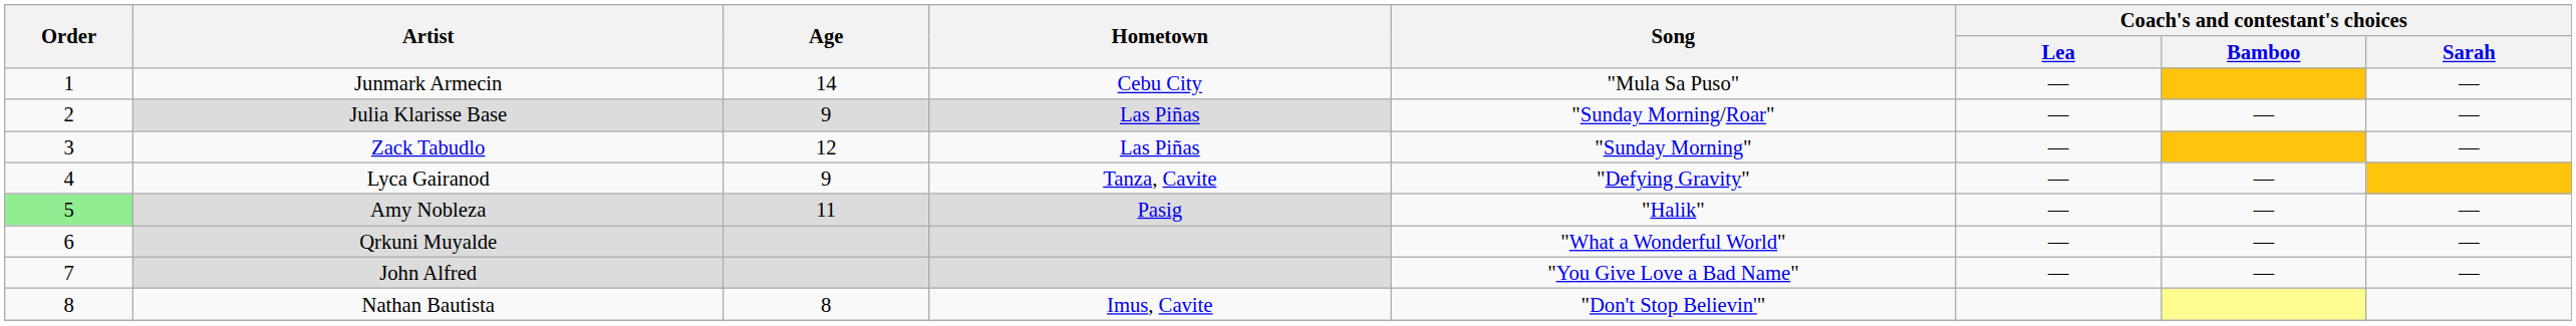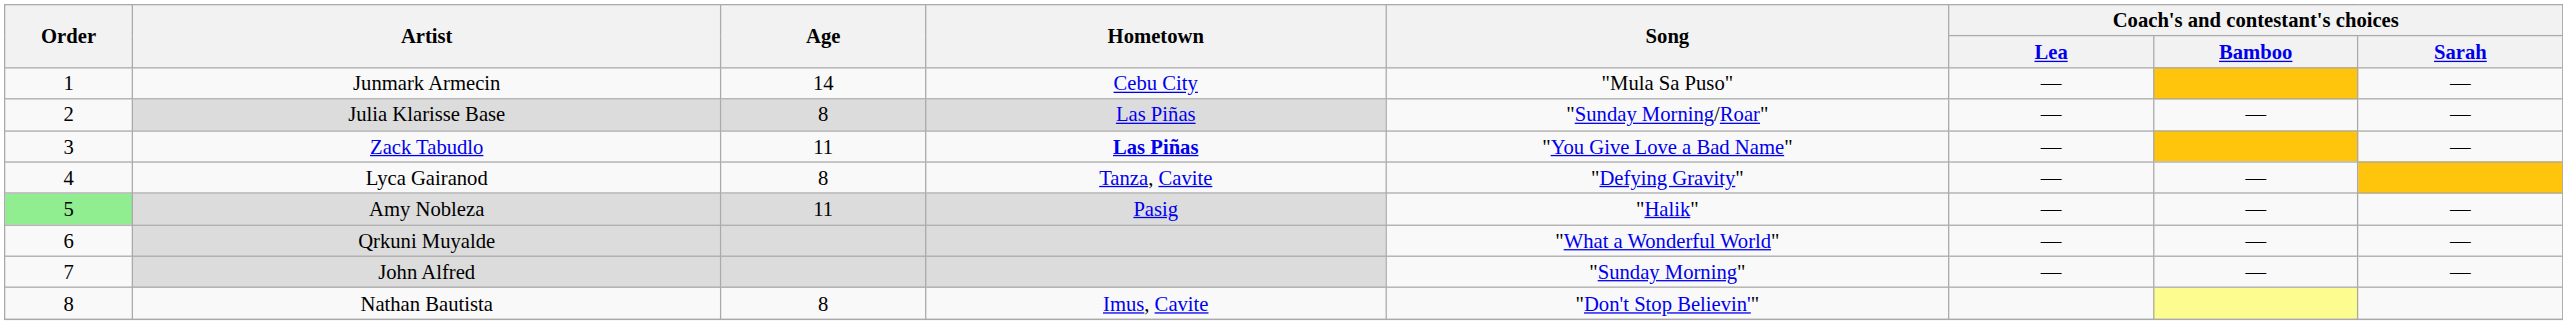Julia Klarisse Base | Age: 9 -> 8
Zack Tabudlo | Age: 12 -> 11
Zack Tabudlo | Hometown: normal -> bold
Zack Tabudlo | Song: "Sunday Morning" -> "You Give Love a Bad Name"
Lyca Gairanod | Age: 9 -> 8
John Alfred | Song: "You Give Love a Bad Name" -> "Sunday Morning"
